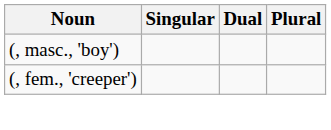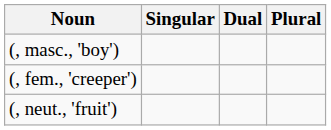+ row: (, neut., 'fruit')
